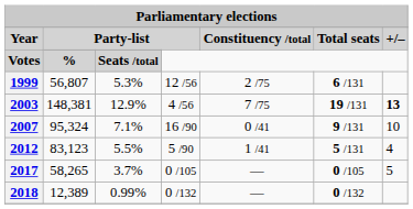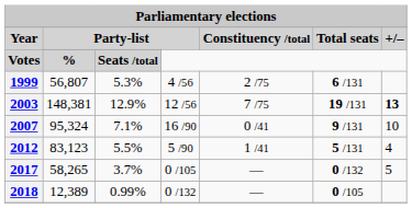1999 | column 4: 12 /56 -> 4 /56
2003 | column 4: 4 /56 -> 12 /56
2017 | column 6: 0 /105 -> 0 /132
2018 | column 6: 0 /132 -> 0 /105
